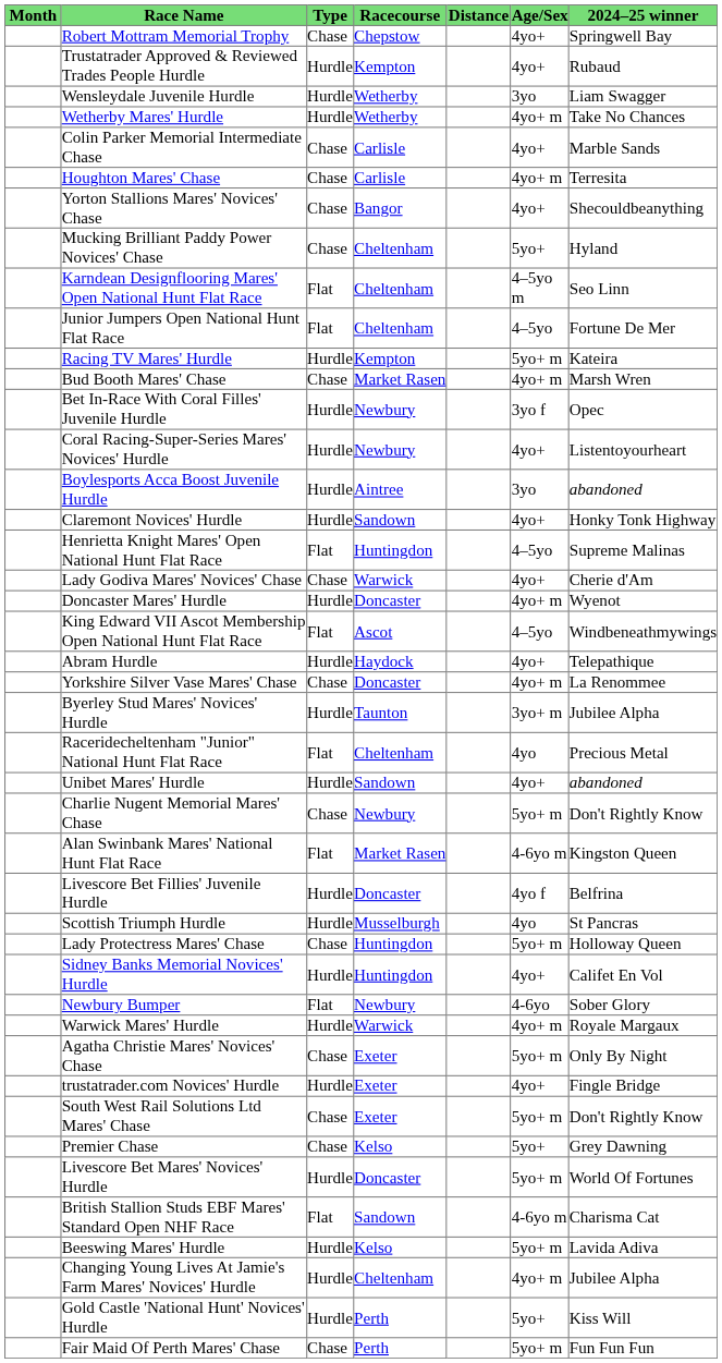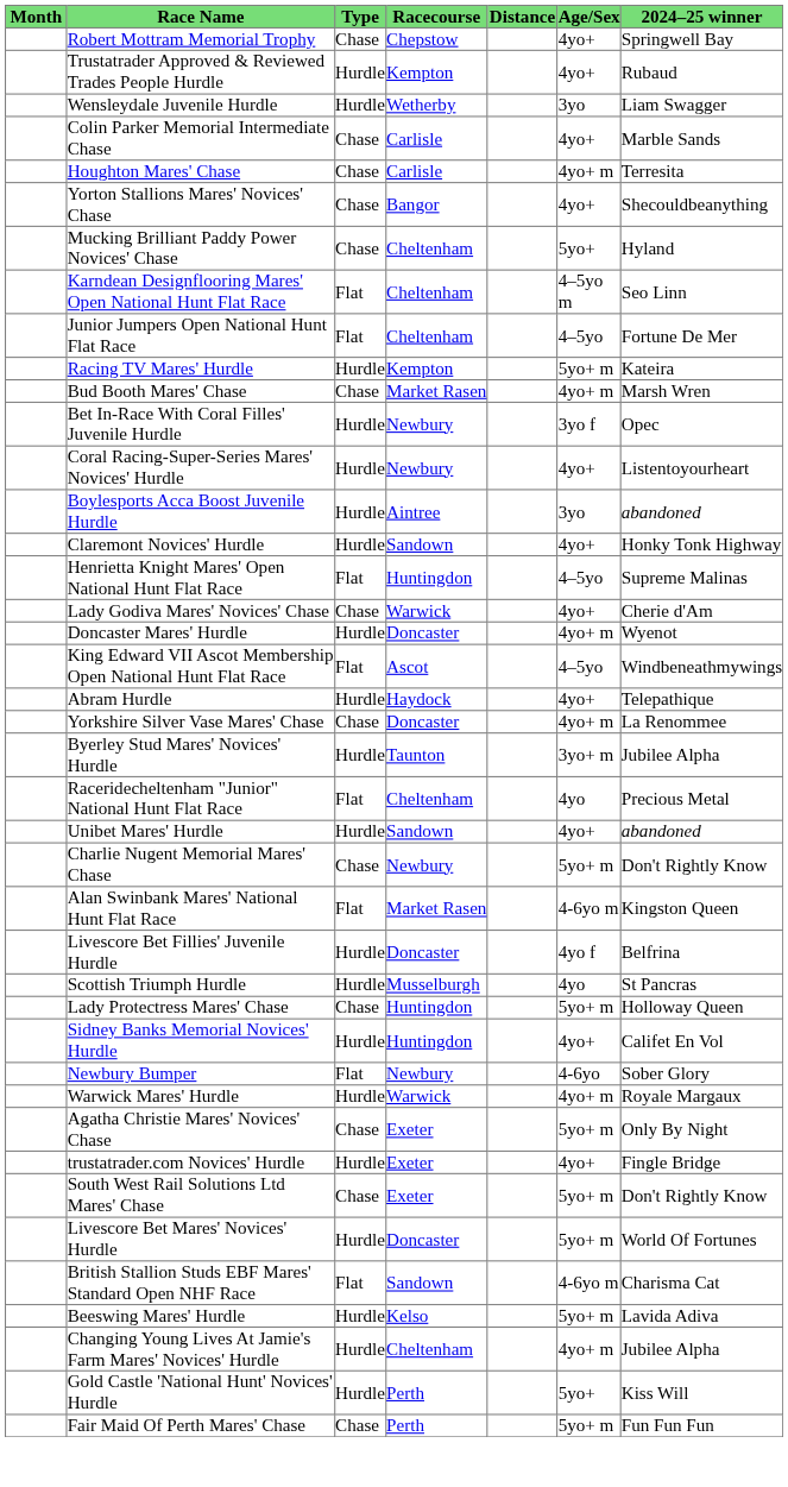- row: Wetherby Mares' Hurdle | Hurdle | Wetherby | 4yo+ m | Take No Chances
- row: Premier Chase | Chase | Kelso | 5yo+ | Grey Dawning
